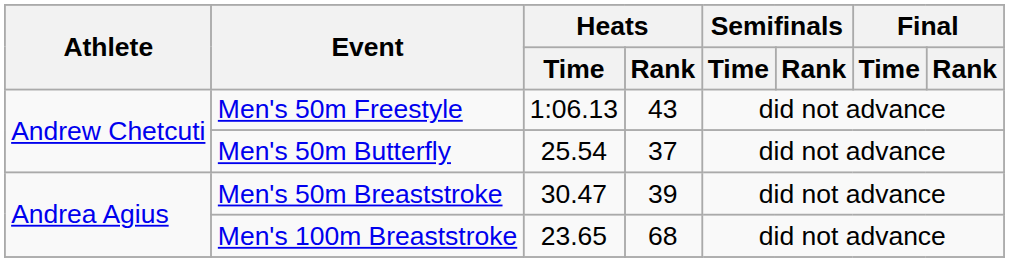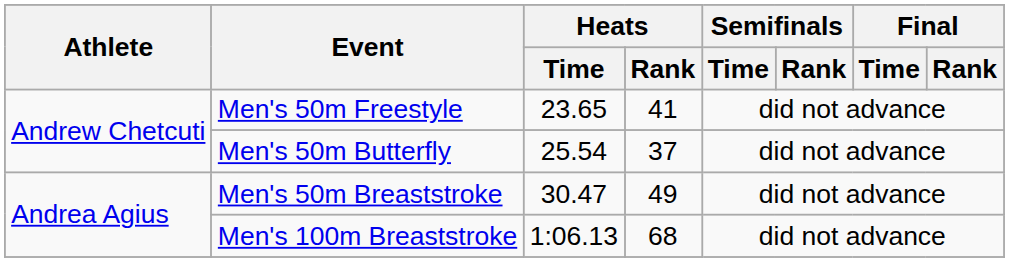Men's 50m Freestyle | Heats / Time: 1:06.13 -> 23.65
Men's 50m Freestyle | Heats / Rank: 43 -> 41
Men's 50m Breaststroke | Heats / Rank: 39 -> 49
Men's 100m Breaststroke | Heats / Time: 23.65 -> 1:06.13
